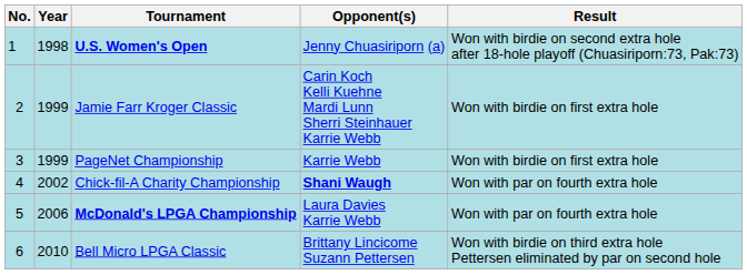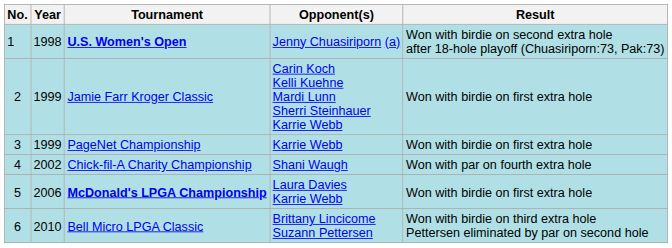Chick-fil-A Charity Championship | Opponent(s): bold -> normal
McDonald's LPGA Championship | Result: Won with par on fourth extra hole -> Won with birdie on first extra hole
